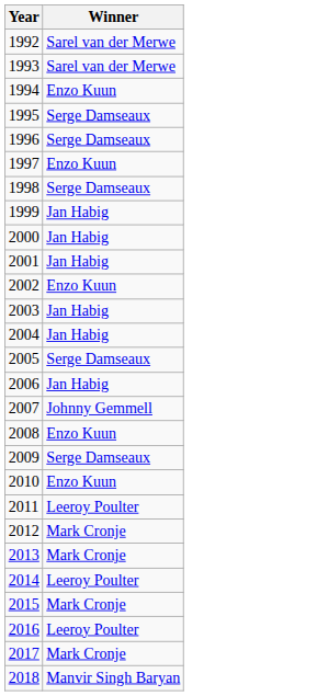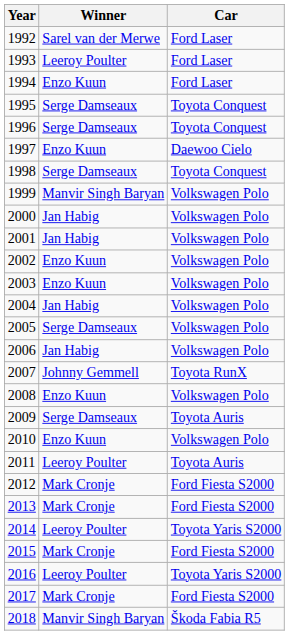+ column: Car | Ford Laser | Ford Laser | Ford Laser | Toyota Conquest | Toyota Conquest | Daewoo Cielo | Toyota Conquest | Volkswagen Polo | Volkswagen Polo | Volkswagen Polo | Volkswagen Polo | Volkswagen Polo | Volkswagen Polo | Volkswagen Polo | Volkswagen Polo | Toyota RunX | Volkswagen Polo | Toyota Auris | Volkswagen Polo | Toyota Auris | Ford Fiesta S2000 | Ford Fiesta S2000 | Toyota Yaris S2000 | Ford Fiesta S2000 | Toyota Yaris S2000 | Ford Fiesta S2000 | Škoda Fabia R5
1993 | Winner: Sarel van der Merwe -> Leeroy Poulter
1999 | Winner: Jan Habig -> Manvir Singh Baryan
2003 | Winner: Jan Habig -> Enzo Kuun
